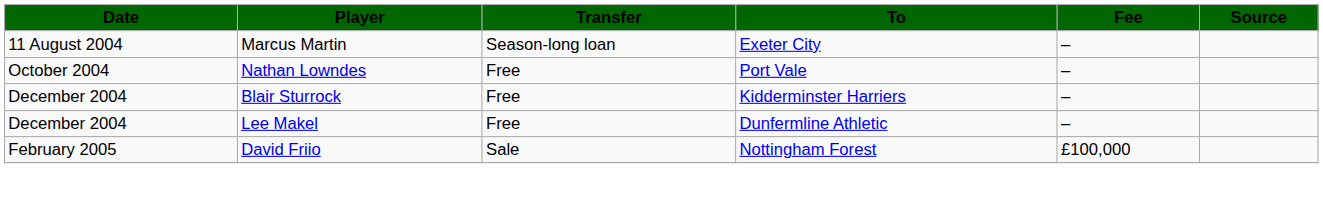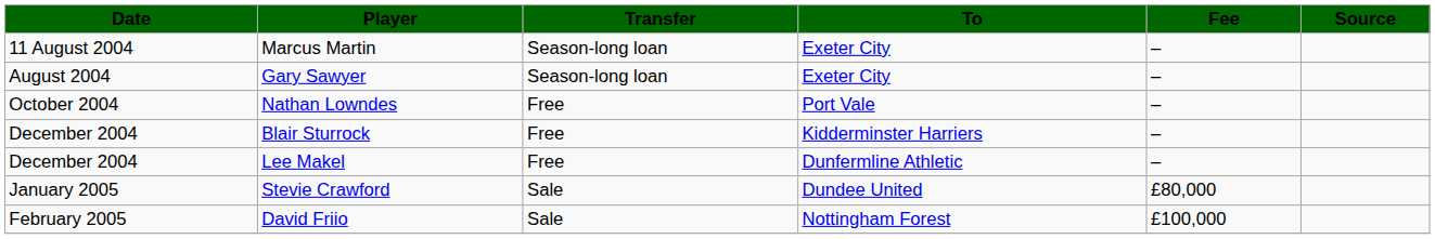+ row: August 2004 | Gary Sawyer | Season-long loan | Exeter City | –
+ row: January 2005 | Stevie Crawford | Sale | Dundee United | £80,000
